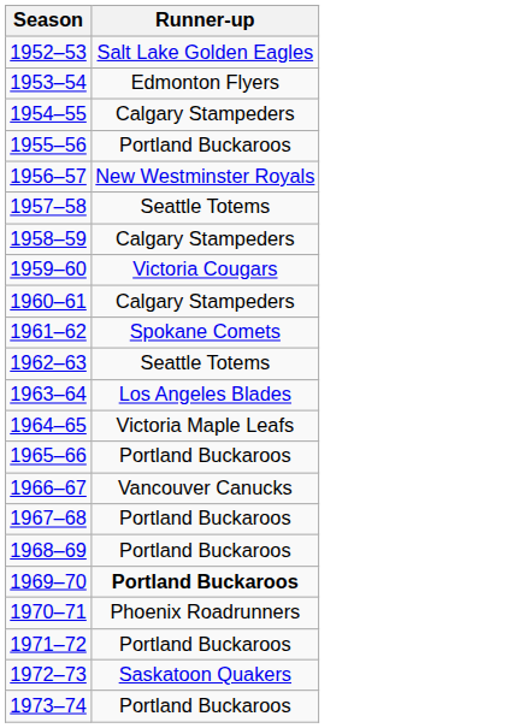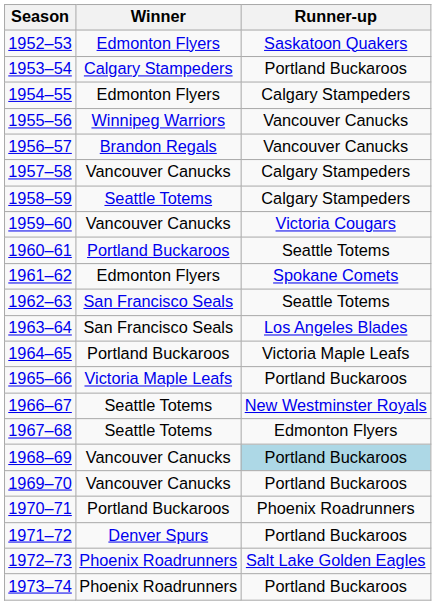+ column: Winner | Edmonton Flyers | Calgary Stampeders | Edmonton Flyers | Winnipeg Warriors | Brandon Regals | Vancouver Canucks | Seattle Totems | Vancouver Canucks | Portland Buckaroos | Edmonton Flyers | San Francisco Seals | San Francisco Seals | Portland Buckaroos | Victoria Maple Leafs | Seattle Totems | Seattle Totems | Vancouver Canucks | Vancouver Canucks | Portland Buckaroos | Denver Spurs | Phoenix Roadrunners | Phoenix Roadrunners
1952–53 | Runner-up: Salt Lake Golden Eagles -> Saskatoon Quakers
1953–54 | Runner-up: Edmonton Flyers -> Portland Buckaroos
1955–56 | Runner-up: Portland Buckaroos -> Vancouver Canucks
1956–57 | Runner-up: New Westminster Royals -> Vancouver Canucks
1957–58 | Runner-up: Seattle Totems -> Calgary Stampeders
1960–61 | Runner-up: Calgary Stampeders -> Seattle Totems
1966–67 | Runner-up: Vancouver Canucks -> New Westminster Royals
1967–68 | Runner-up: Portland Buckaroos -> Edmonton Flyers
1968–69 | Runner-up: no background -> lightblue background
1969–70 | Runner-up: bold -> normal
1972–73 | Runner-up: Saskatoon Quakers -> Salt Lake Golden Eagles
